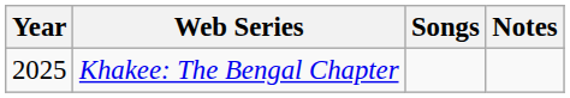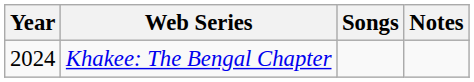Khakee: The Bengal Chapter | Year: 2025 -> 2024
